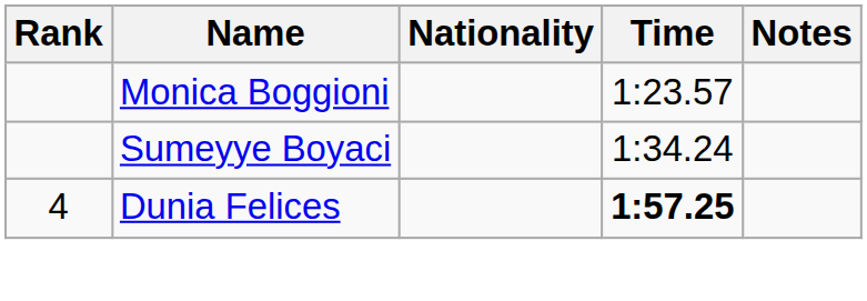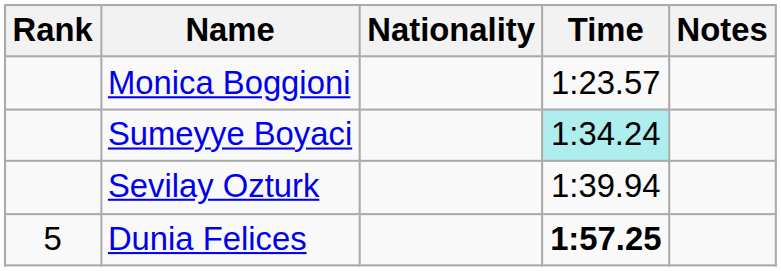Sumeyye Boyaci | Time: no background -> paleturquoise background
+ row: Sevilay Ozturk | 1:39.94
Dunia Felices | Rank: 4 -> 5
